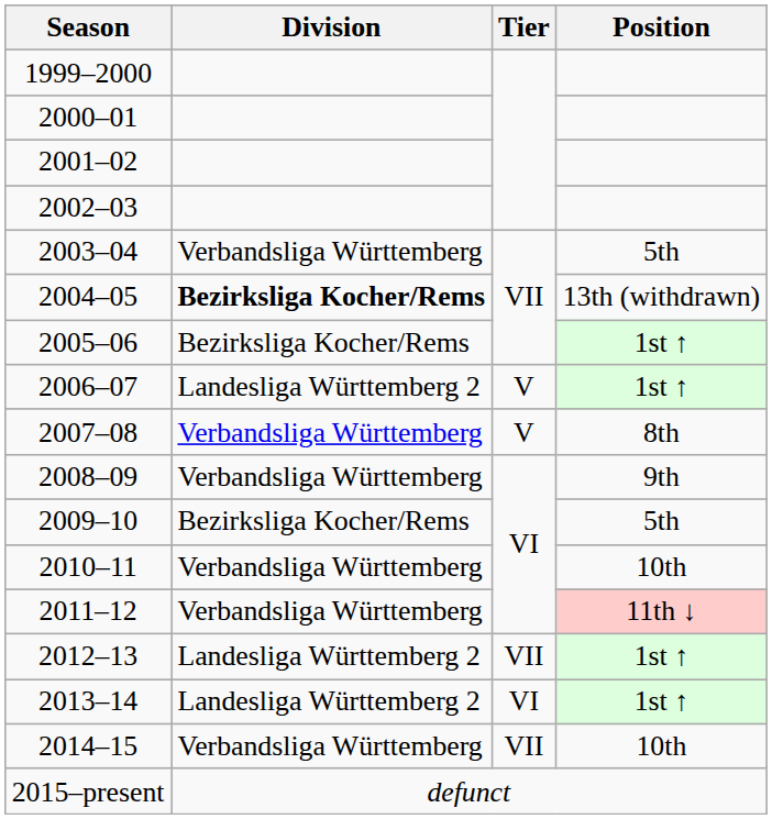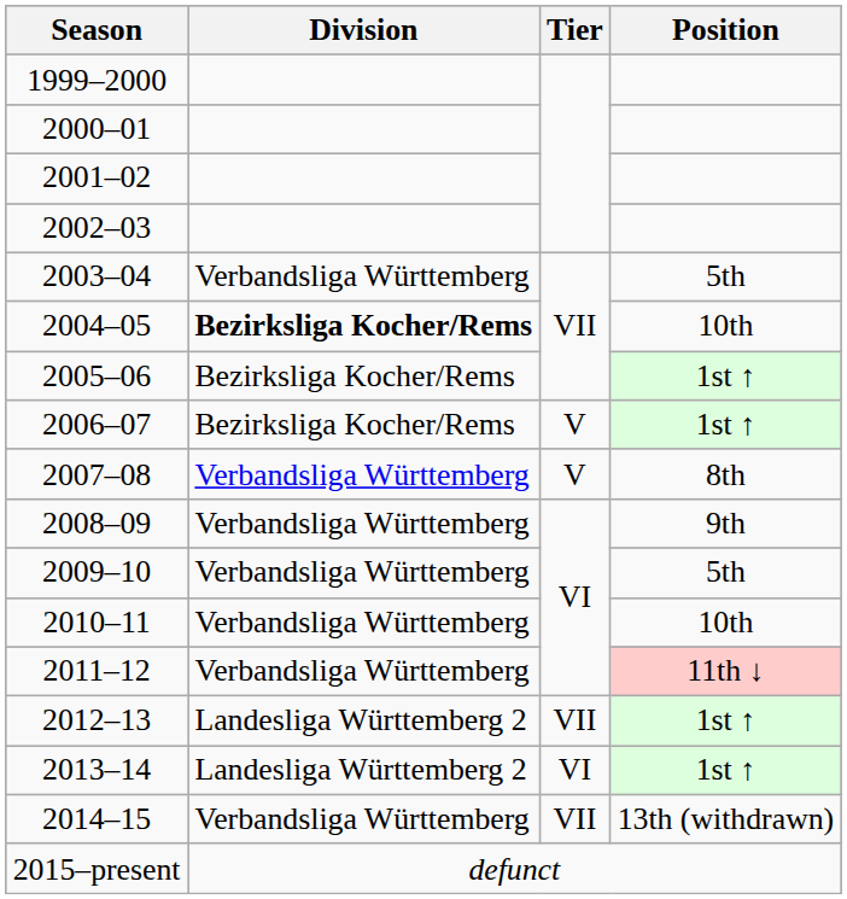2004–05 | Position: 13th (withdrawn) -> 10th
2006–07 | Division: Landesliga Württemberg 2 -> Bezirksliga Kocher/Rems
2009–10 | Division: Bezirksliga Kocher/Rems -> Verbandsliga Württemberg
2014–15 | Position: 10th -> 13th (withdrawn)
